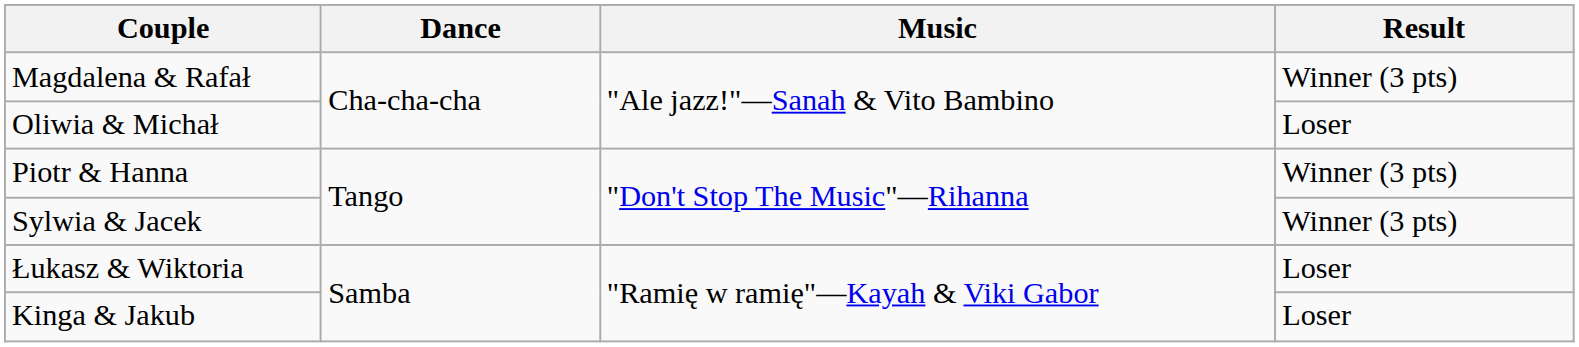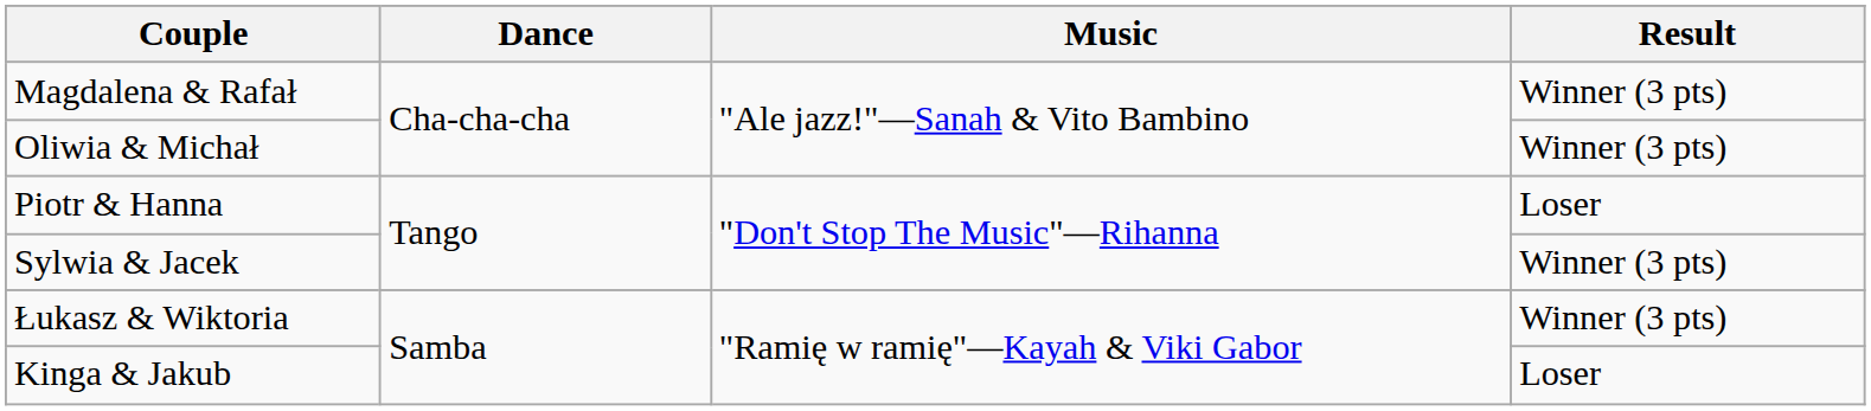Oliwia & Michał | Result: Loser -> Winner (3 pts)
Piotr & Hanna | Result: Winner (3 pts) -> Loser
Łukasz & Wiktoria | Result: Loser -> Winner (3 pts)
